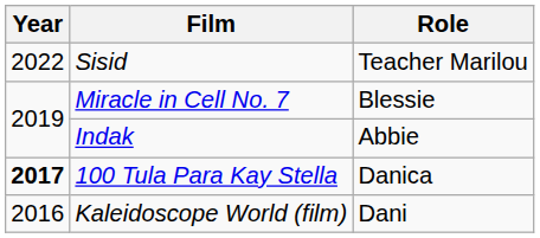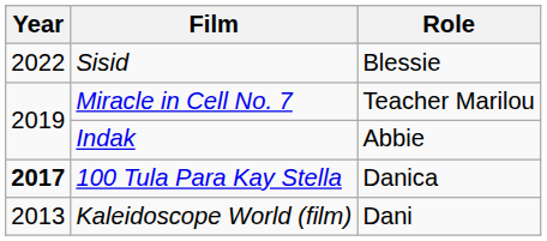Sisid | Role: Teacher Marilou -> Blessie
Miracle in Cell No. 7 | Role: Blessie -> Teacher Marilou
Kaleidoscope World (film) | Year: 2016 -> 2013
